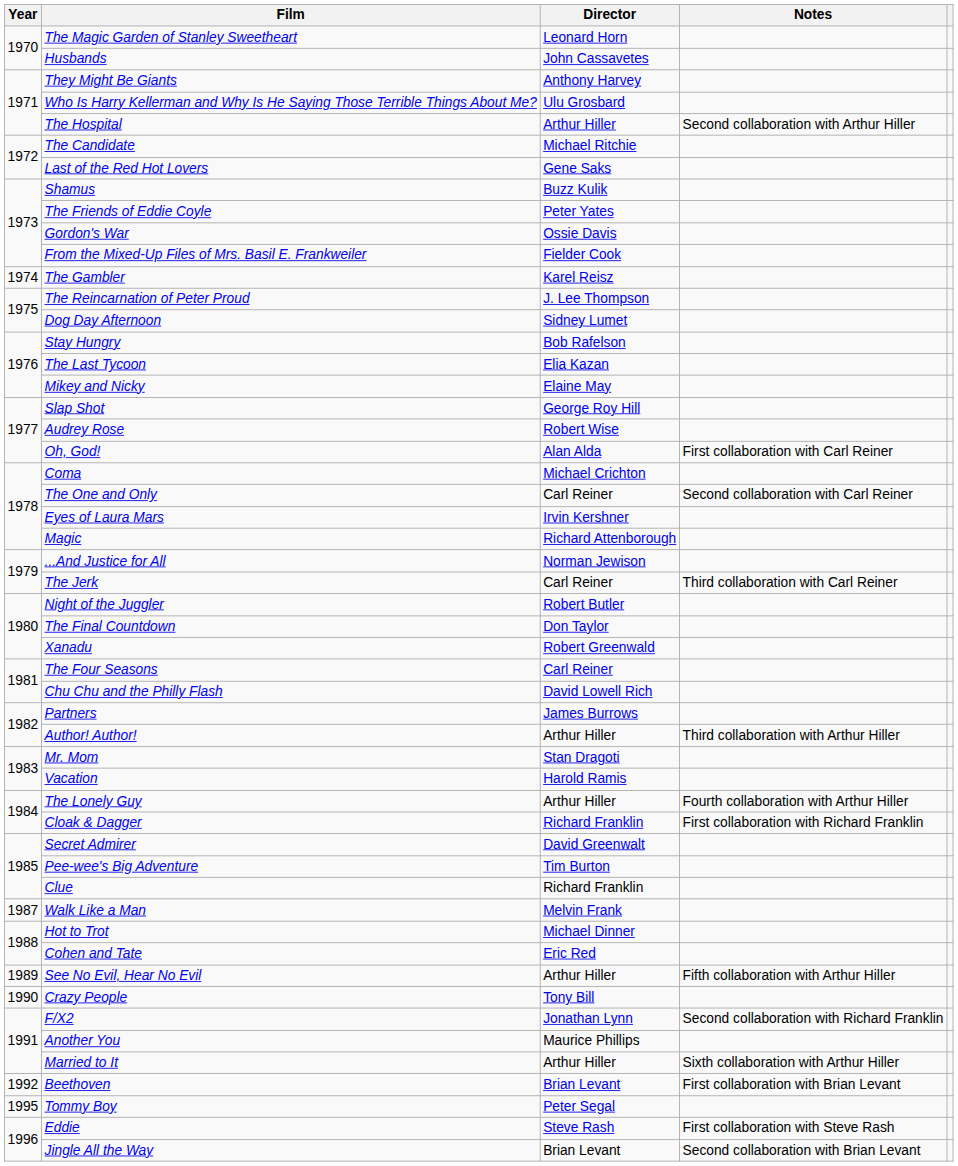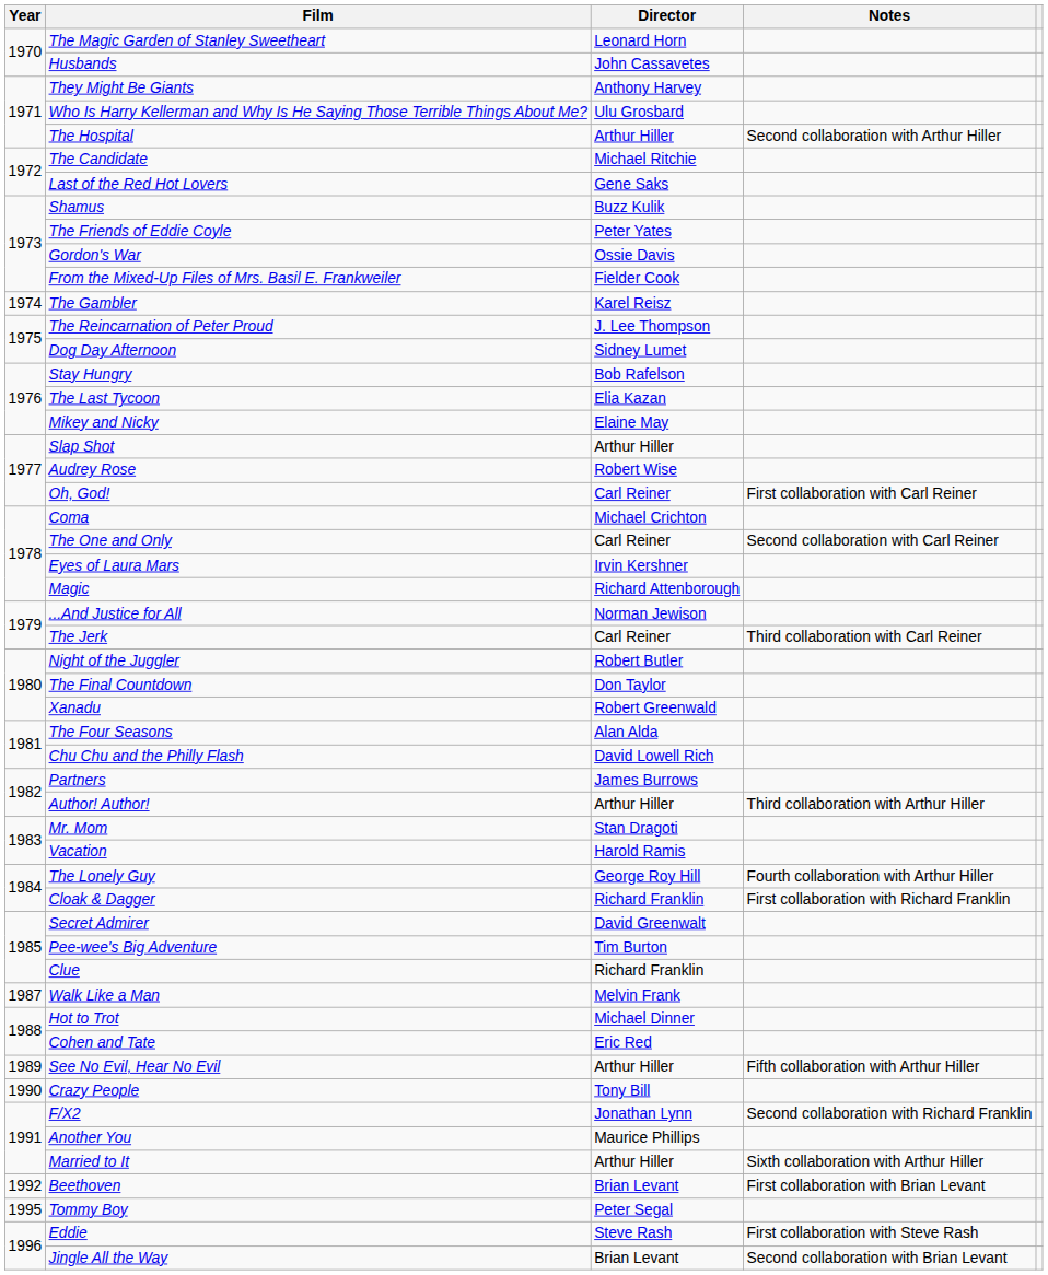Slap Shot | Director: George Roy Hill -> Arthur Hiller
Oh, God! | Director: Alan Alda -> Carl Reiner
The Four Seasons | Director: Carl Reiner -> Alan Alda
The Lonely Guy | Director: Arthur Hiller -> George Roy Hill
